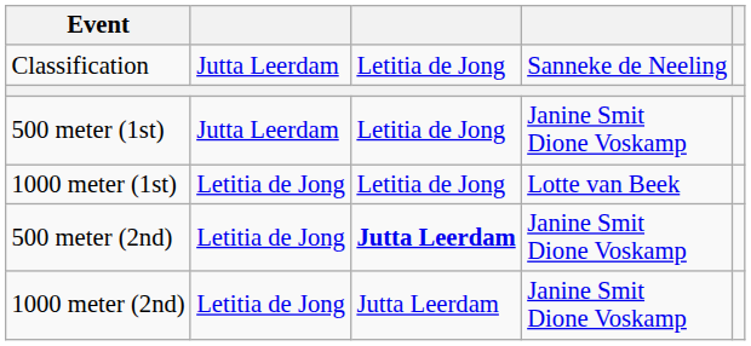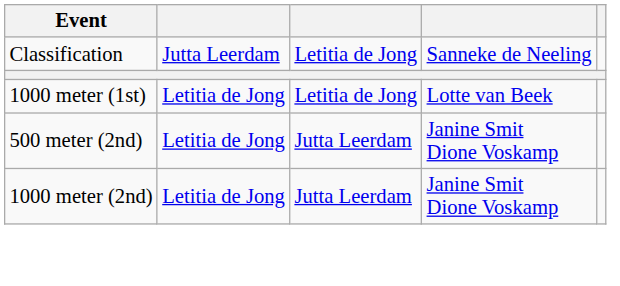- row: 500 meter (1st) | Jutta Leerdam | Letitia de Jong | Janine Smit Dione Voskamp
500 meter (2nd) | column 3: bold -> normal
